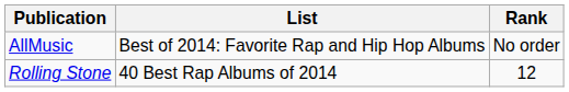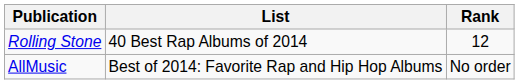rows swapped: AllMusic <-> Rolling Stone
